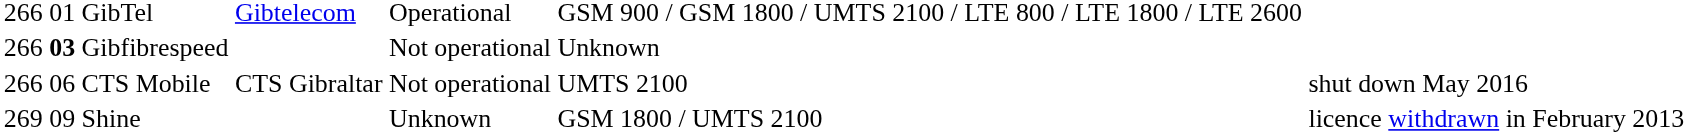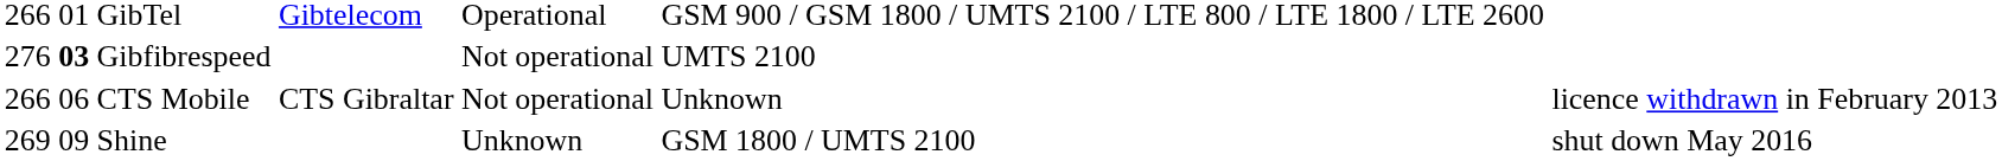Gibfibrespeed | column 1: 266 -> 276
Gibfibrespeed | column 6: Unknown -> UMTS 2100
CTS Mobile | column 6: UMTS 2100 -> Unknown
CTS Mobile | column 7: shut down May 2016 -> licence withdrawn in February 2013
Shine | column 7: licence withdrawn in February 2013 -> shut down May 2016
